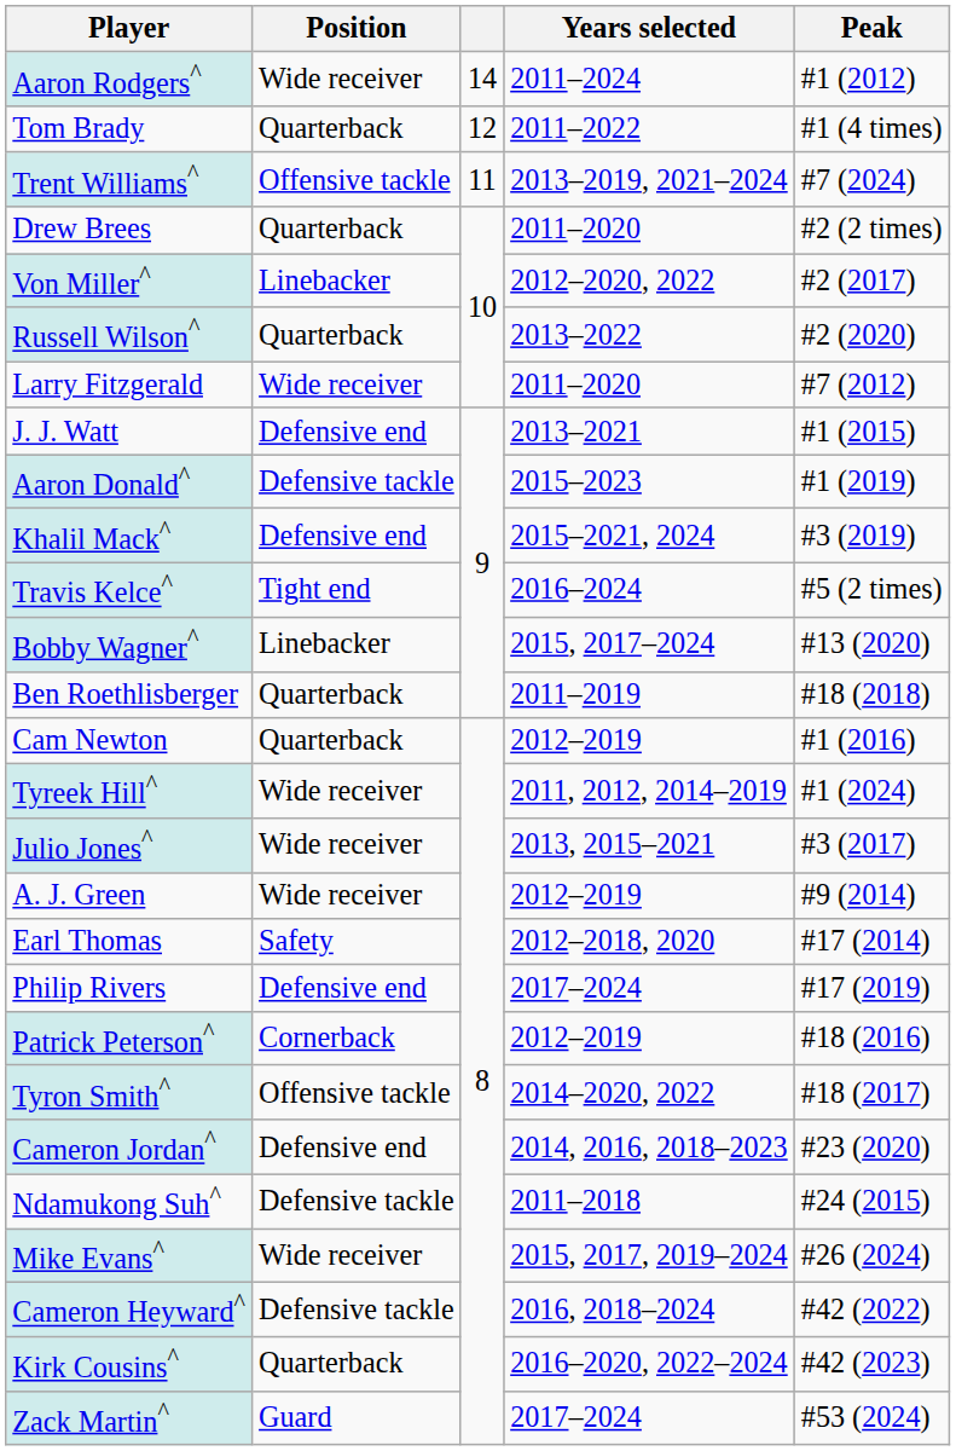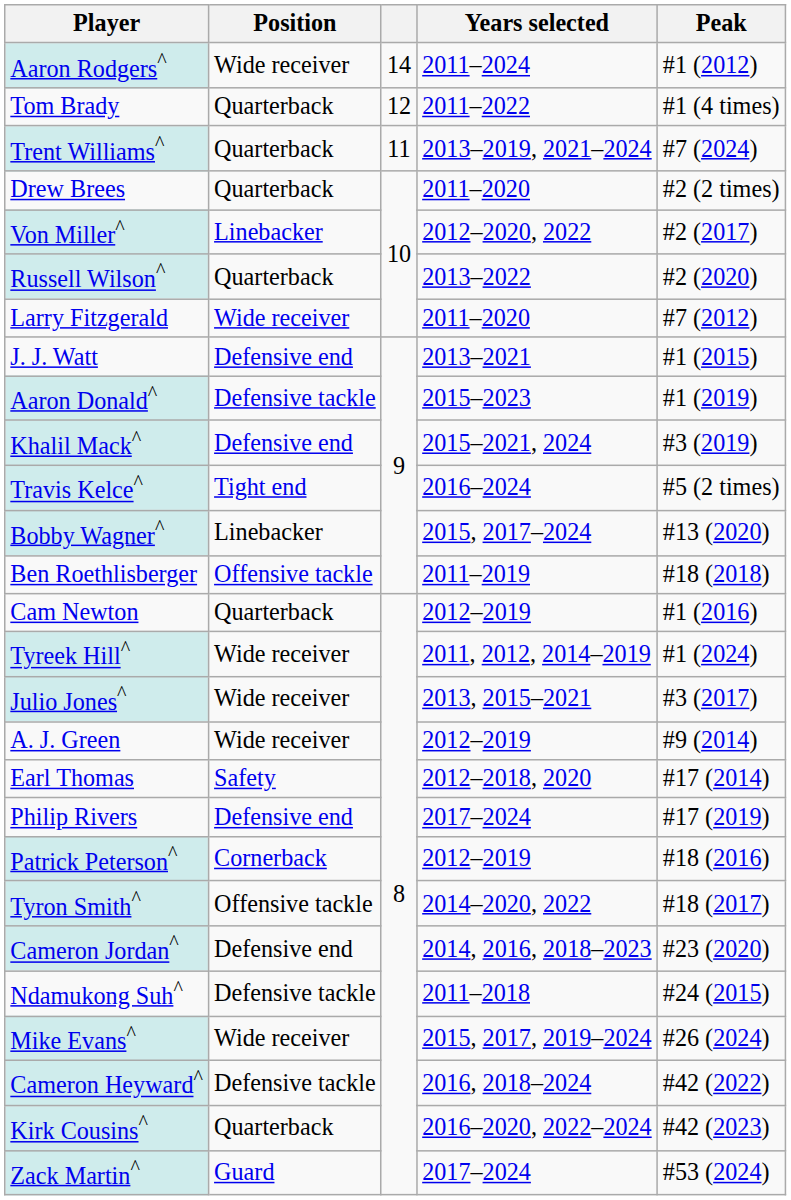Trent Williams^ | Position: Offensive tackle -> Quarterback
Ben Roethlisberger | Position: Quarterback -> Offensive tackle
